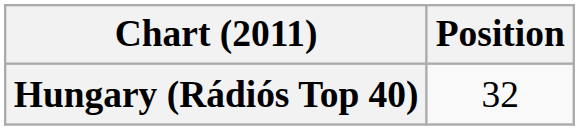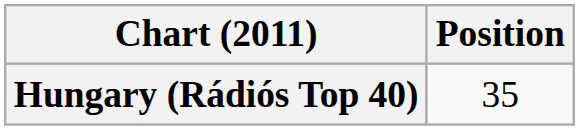Hungary (Rádiós Top 40) | Position: 32 -> 35
